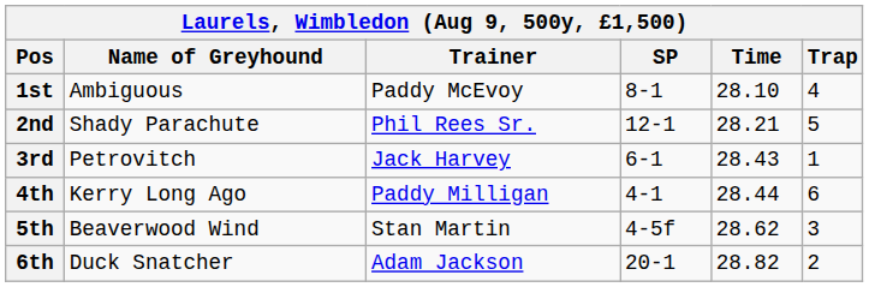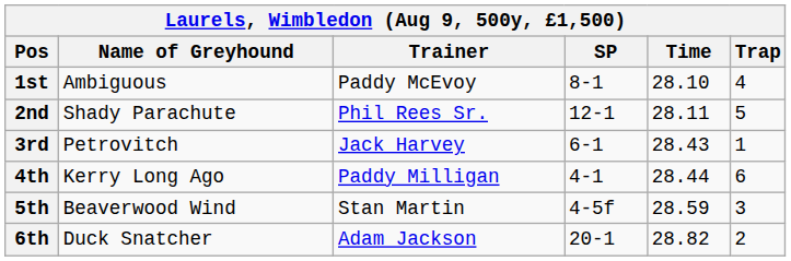2nd | Time: 28.21 -> 28.11
5th | Time: 28.62 -> 28.59
